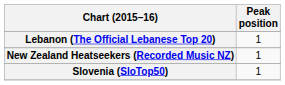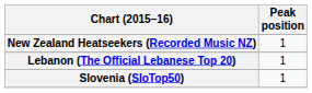rows swapped: Lebanon (The Official Lebanese Top 20) <-> New Zealand Heatseekers (Recorded Music NZ)
